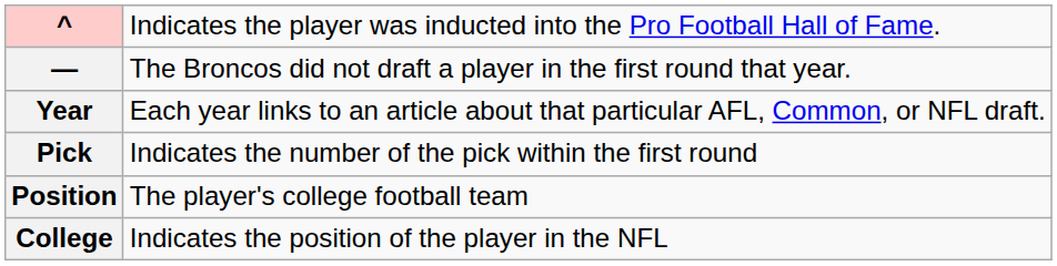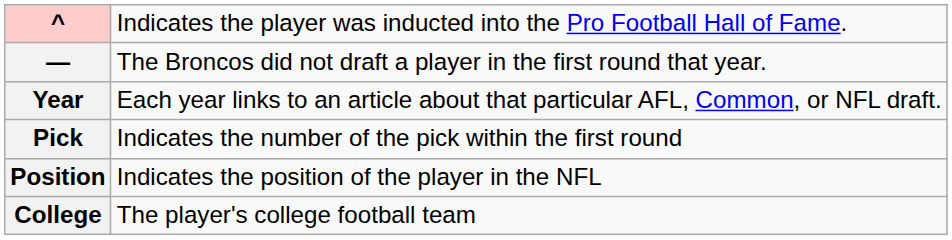Position | column 2: The player's college football team -> Indicates the position of the player in the NFL
College | column 2: Indicates the position of the player in the NFL -> The player's college football team
